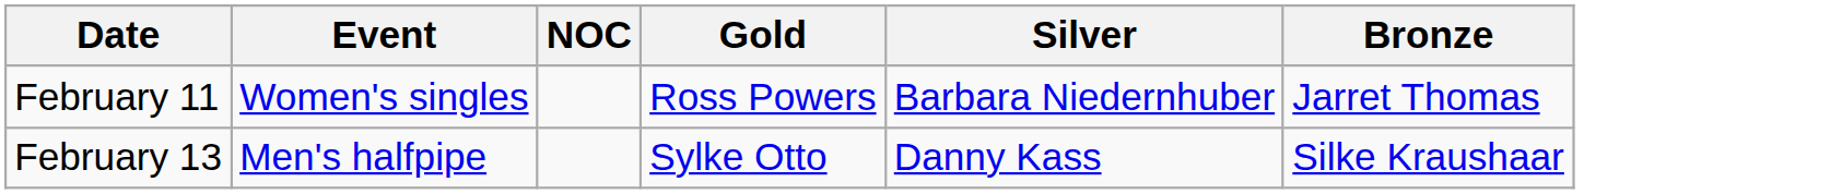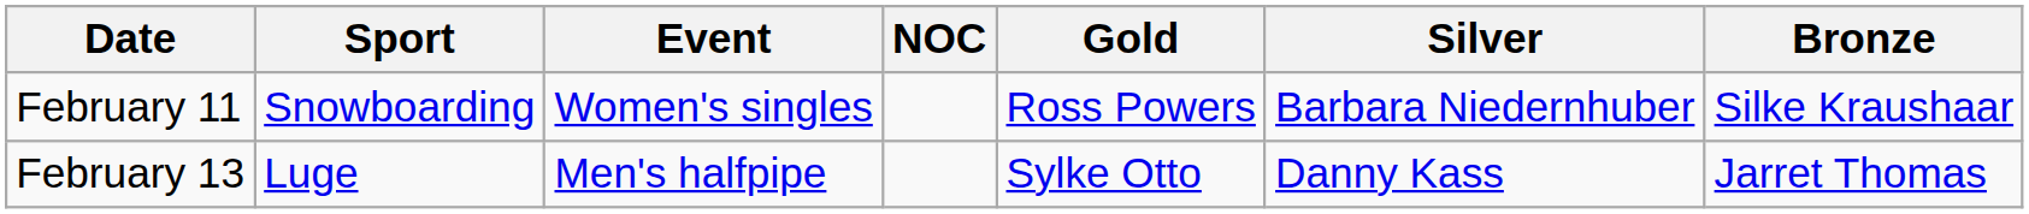+ column: Sport | Snowboarding | Luge
February 11 | Bronze: Jarret Thomas -> Silke Kraushaar
February 13 | Bronze: Silke Kraushaar -> Jarret Thomas
